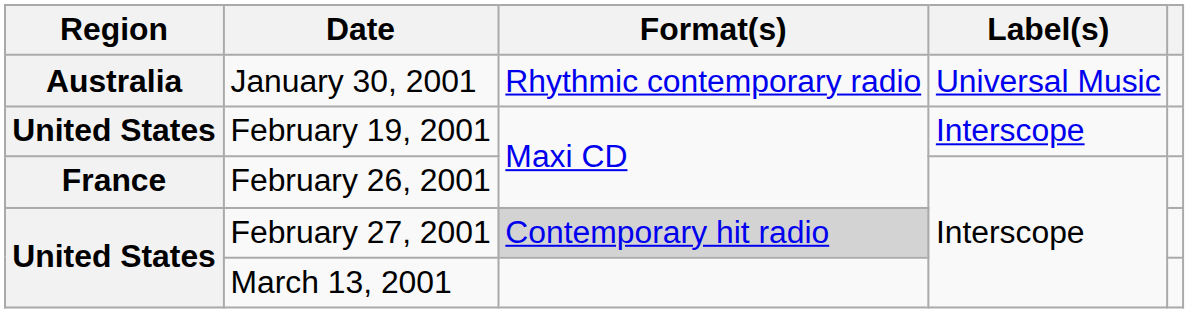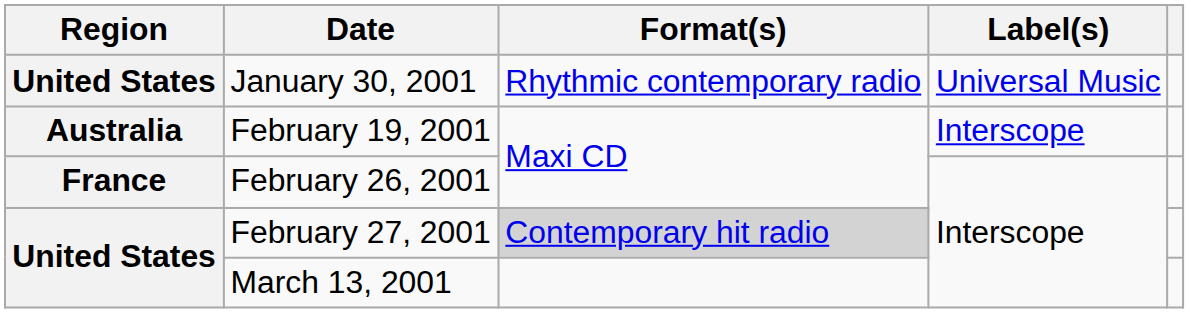January 30, 2001 | Region: Australia -> United States
February 19, 2001 | Region: United States -> Australia
